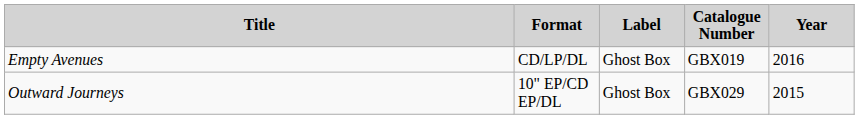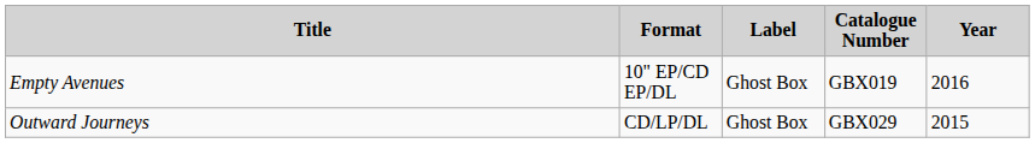Empty Avenues | Format: CD/LP/DL -> 10" EP/CD EP/DL
Outward Journeys | Format: 10" EP/CD EP/DL -> CD/LP/DL
